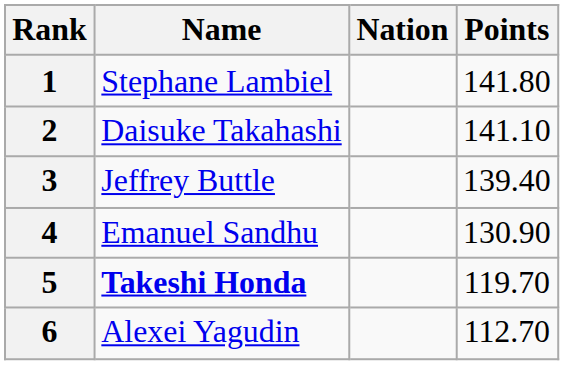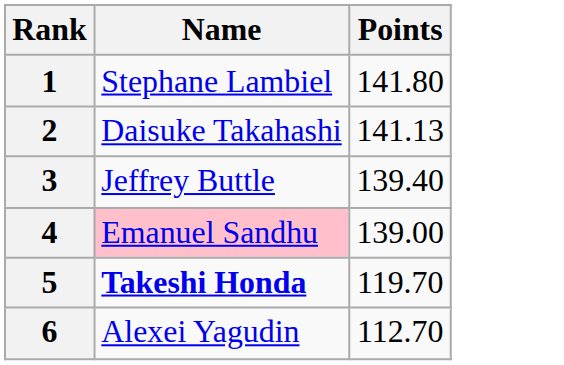- column: Nation
2 | Points: 141.10 -> 141.13
4 | Name: no background -> pink background
4 | Points: 130.90 -> 139.00
